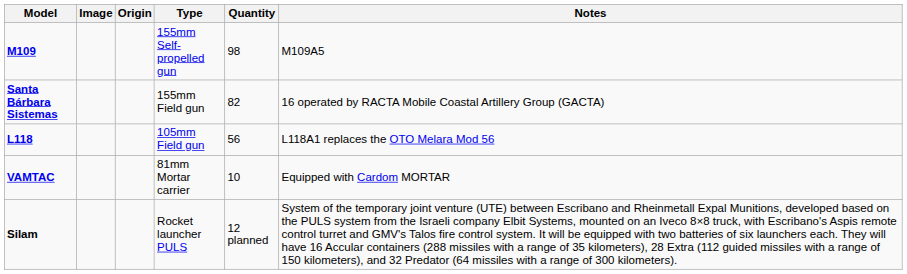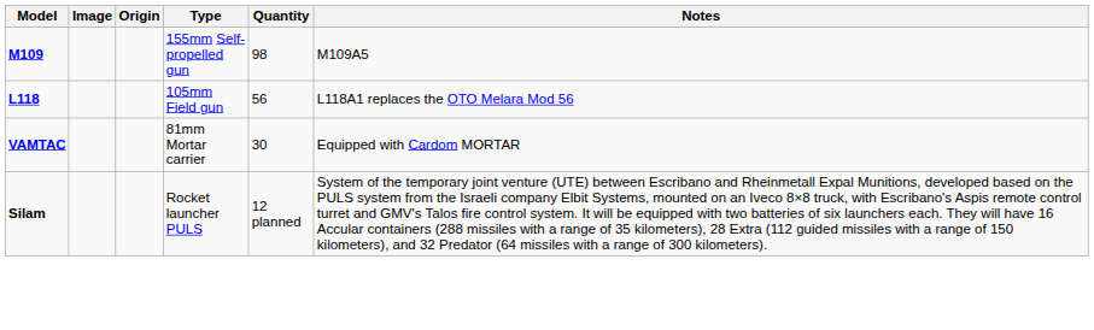- row: Santa Bárbara Sistemas | 155mm Field gun | 82 | 16 operated by RACTA Mobile Coastal Artillery Group (GACTA)
VAMTAC | Quantity: 10 -> 30
